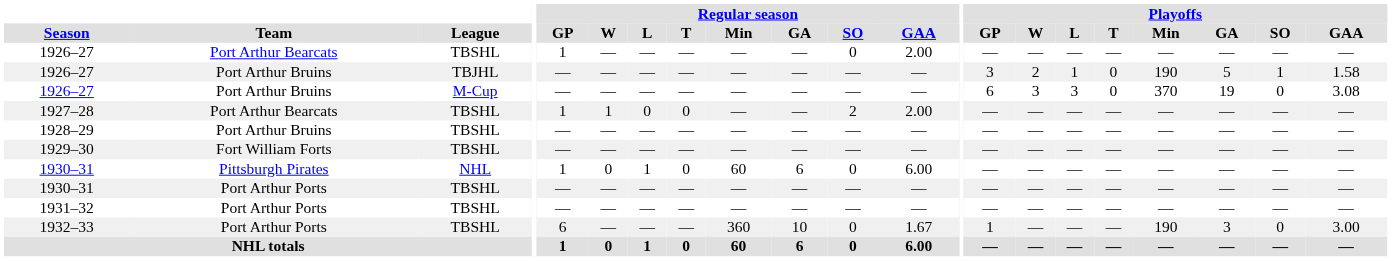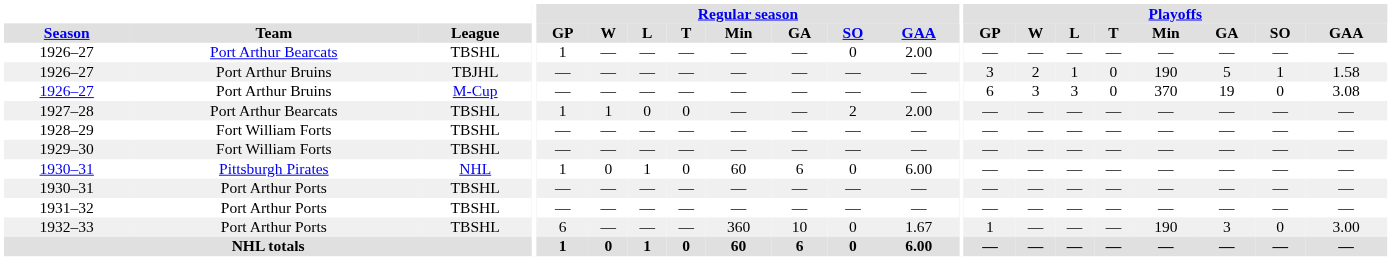1928–29 | Team: Port Arthur Bruins -> Fort William Forts
